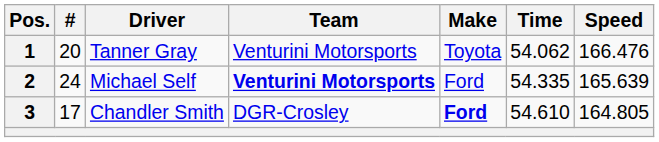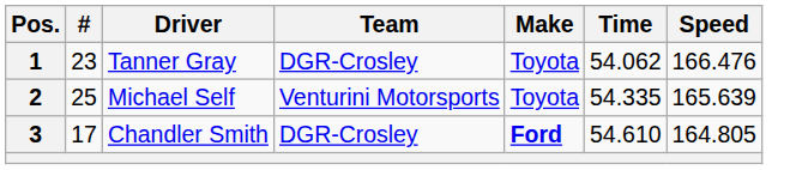1 | #: 20 -> 23
1 | Team: Venturini Motorsports -> DGR-Crosley
2 | #: 24 -> 25
2 | Team: bold -> normal
2 | Make: Ford -> Toyota
